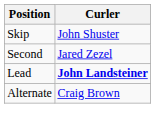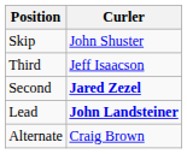+ row: Third | Jeff Isaacson
Second | Curler: normal -> bold
